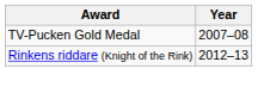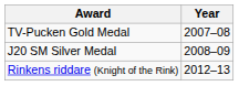+ row: J20 SM Silver Medal | 2008–09
